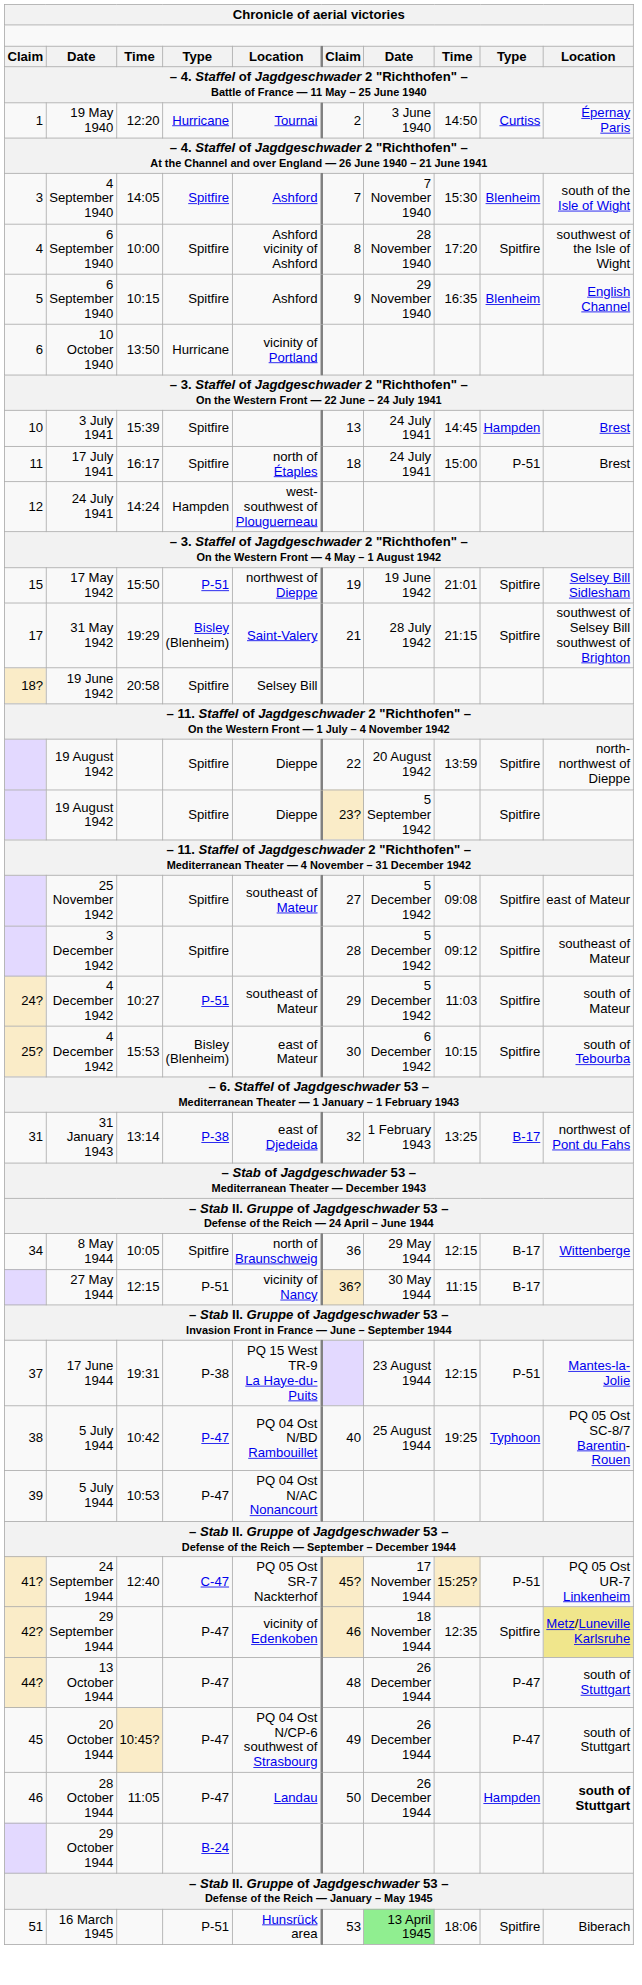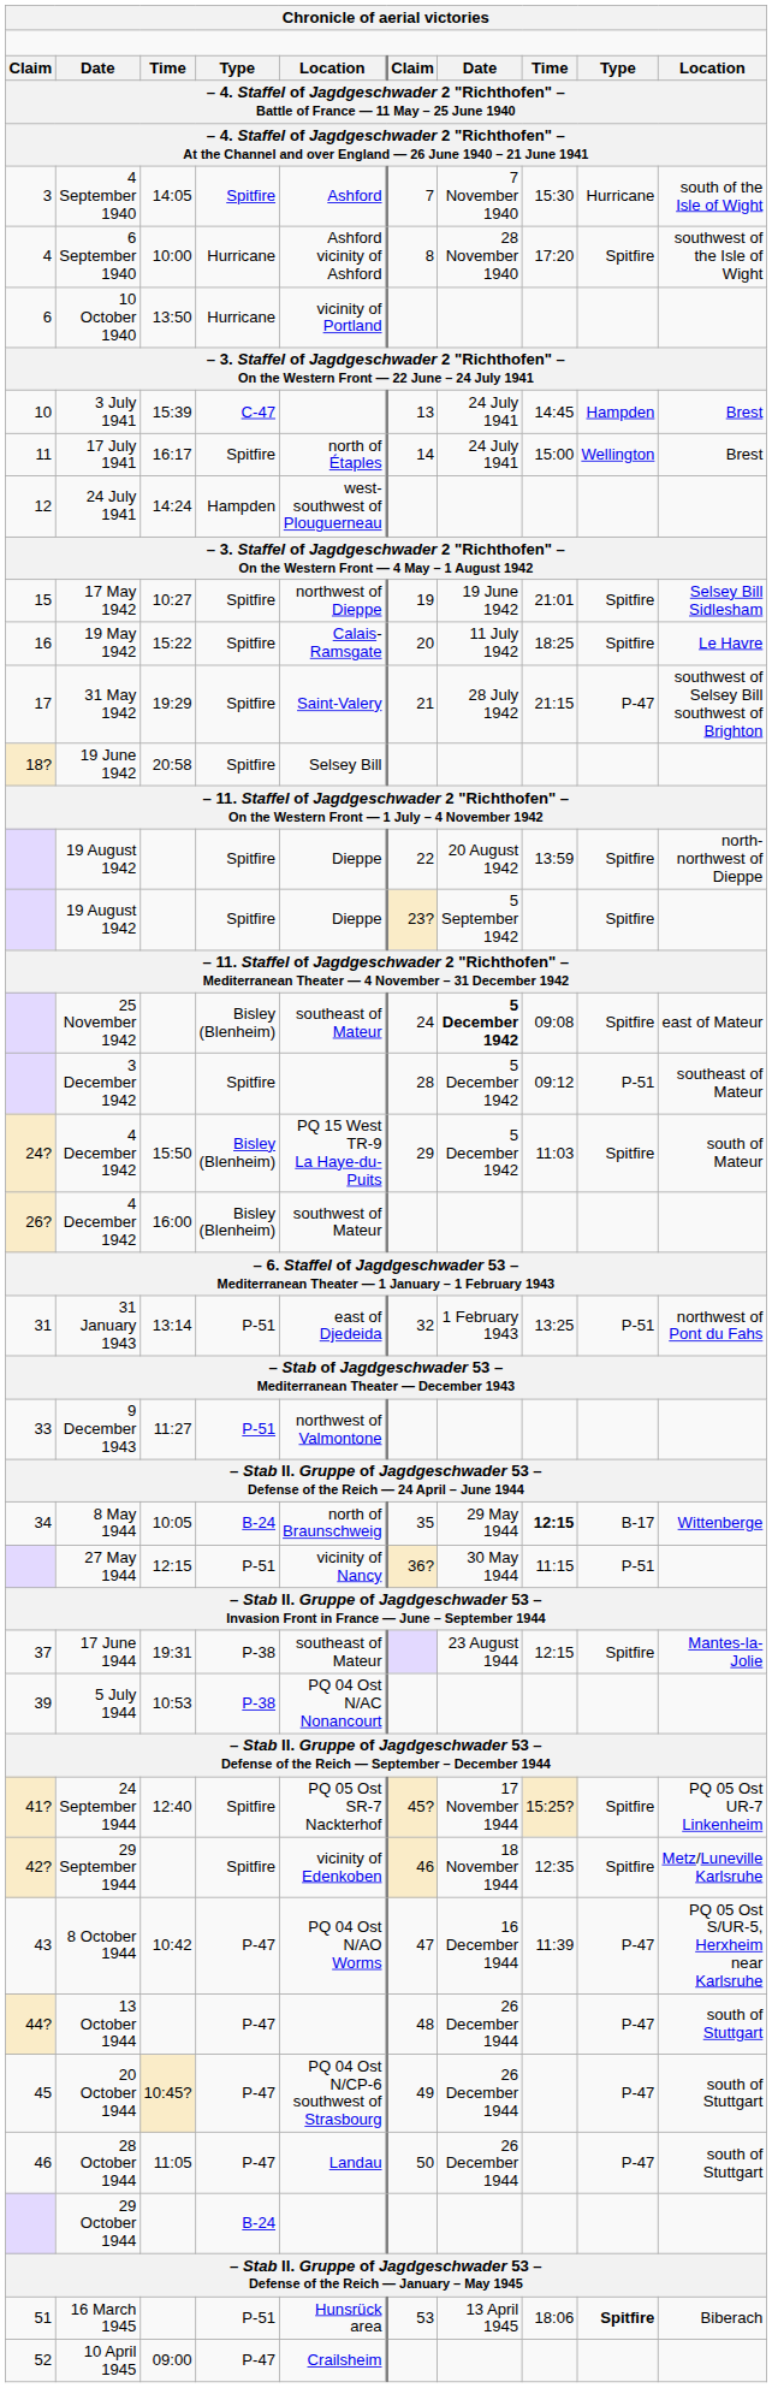- row: 1 | 19 May 1940 | 12:20 | Hurricane | Tournai | 2 | 3 June 1940 | 14:50 | Curtiss | Épernay Paris
4 September 1940 | column 9: Blenheim -> Hurricane
4 / 6 September 1940 | column 4: Spitfire -> Hurricane
- row: 5 | 6 September 1940 | 10:15 | Spitfire | Ashford | 9 | 29 November 1940 | 16:35 | Blenheim | English Channel
3 July 1941 | column 4: Spitfire -> C-47
17 July 1941 | column 6: 18 -> 14
17 July 1941 | column 9: P-51 -> Wellington
17 May 1942 | column 3: 15:50 -> 10:27
17 May 1942 | column 4: P-51 -> Spitfire
+ row: 16 | 19 May 1942 | 15:22 | Spitfire | Calais-Ramsgate | 20 | 11 July 1942 | 18:25 | Spitfire | Le Havre
31 May 1942 | column 4: Bisley (Blenheim) -> Spitfire
31 May 1942 | column 9: Spitfire -> P-47
25 November 1942 | column 4: Spitfire -> Bisley (Blenheim)
25 November 1942 | column 6: 27 -> 24
25 November 1942 | column 7: normal -> bold
3 December 1942 | column 9: Spitfire -> P-51
24? / 4 December 1942 | column 3: 10:27 -> 15:50
24? / 4 December 1942 | column 4: P-51 -> Bisley (Blenheim)
24? / 4 December 1942 | column 5: southeast of Mateur -> PQ 15 West TR-9 La Haye-du-Puits
- row: 25? | 4 December 1942 | 15:53 | Bisley (Blenheim) | east of Mateur | 30 | 6 December 1942 | 10:15 | Spitfire | south of Tebourba
+ row: 26? | 4 December 1942 | 16:00 | Bisley (Blenheim) | southwest of Mateur
31 January 1943 | column 4: P-38 -> P-51
31 January 1943 | column 9: B-17 -> P-51
+ row: 33 | 9 December 1943 | 11:27 | P-51 | northwest of Valmontone
8 May 1944 | column 4: Spitfire -> B-24
8 May 1944 | column 6: 36 -> 35
8 May 1944 | column 8: normal -> bold
27 May 1944 | column 9: B-17 -> P-51
17 June 1944 | column 5: PQ 15 West TR-9 La Haye-du-Puits -> southeast of Mateur
17 June 1944 | column 9: P-51 -> Spitfire
- row: 38 | 5 July 1944 | 10:42 | P-47 | PQ 04 Ost N/BD Rambouillet | 40 | 25 August 1944 | 19:25 | Typhoon | PQ 05 Ost SC-8/7 Barentin-Rouen
39 / 5 July 1944 | column 4: P-47 -> P-38
24 September 1944 | column 4: C-47 -> Spitfire
24 September 1944 | column 9: P-51 -> Spitfire
29 September 1944 | column 4: P-47 -> Spitfire
29 September 1944 | column 10: khaki background -> no background
+ row: 43 | 8 October 1944 | 10:42 | P-47 | PQ 04 Ost N/AO Worms | 47 | 16 December 1944 | 11:39 | P-47 | PQ 05 Ost S/UR-5, Herxheim near Karlsruhe
28 October 1944 | column 9: Hampden -> P-47
28 October 1944 | column 10: bold -> normal
16 March 1945 | column 7: lightgreen background -> no background
16 March 1945 | column 9: normal -> bold
+ row: 52 | 10 April 1945 | 09:00 | P-47 | Crailsheim
